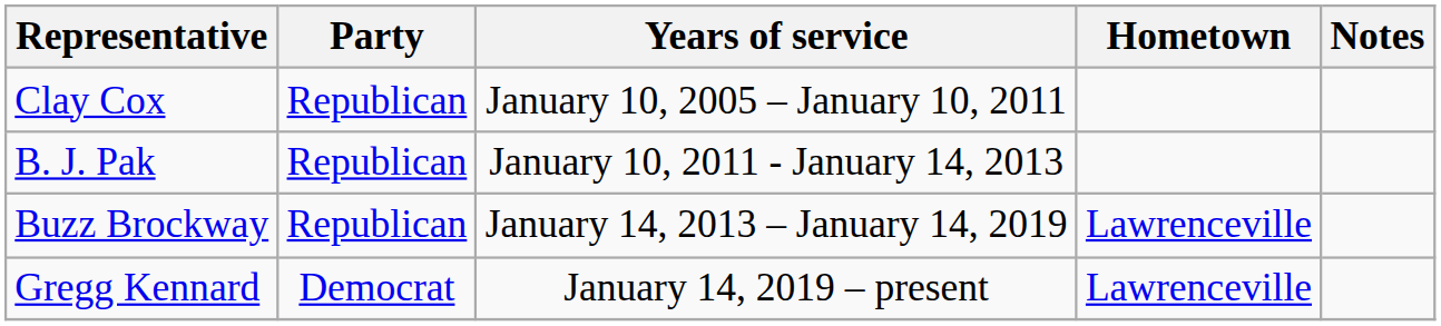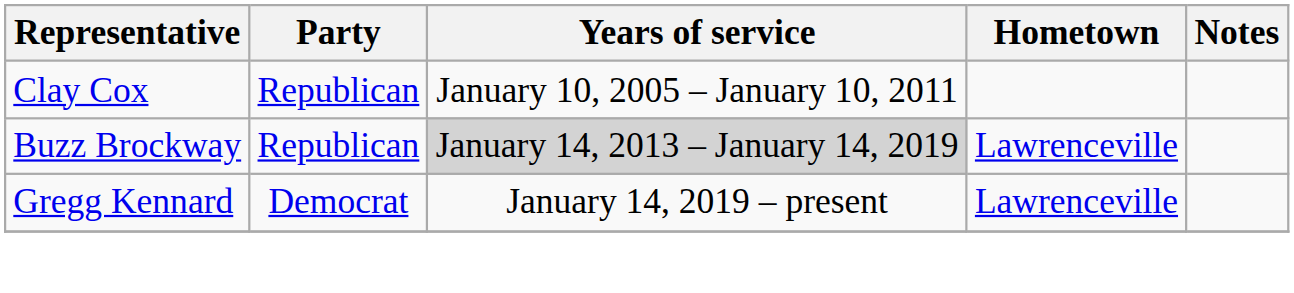- row: B. J. Pak | Republican | January 10, 2011 - January 14, 2013
Buzz Brockway | Years of service: no background -> lightgrey background
